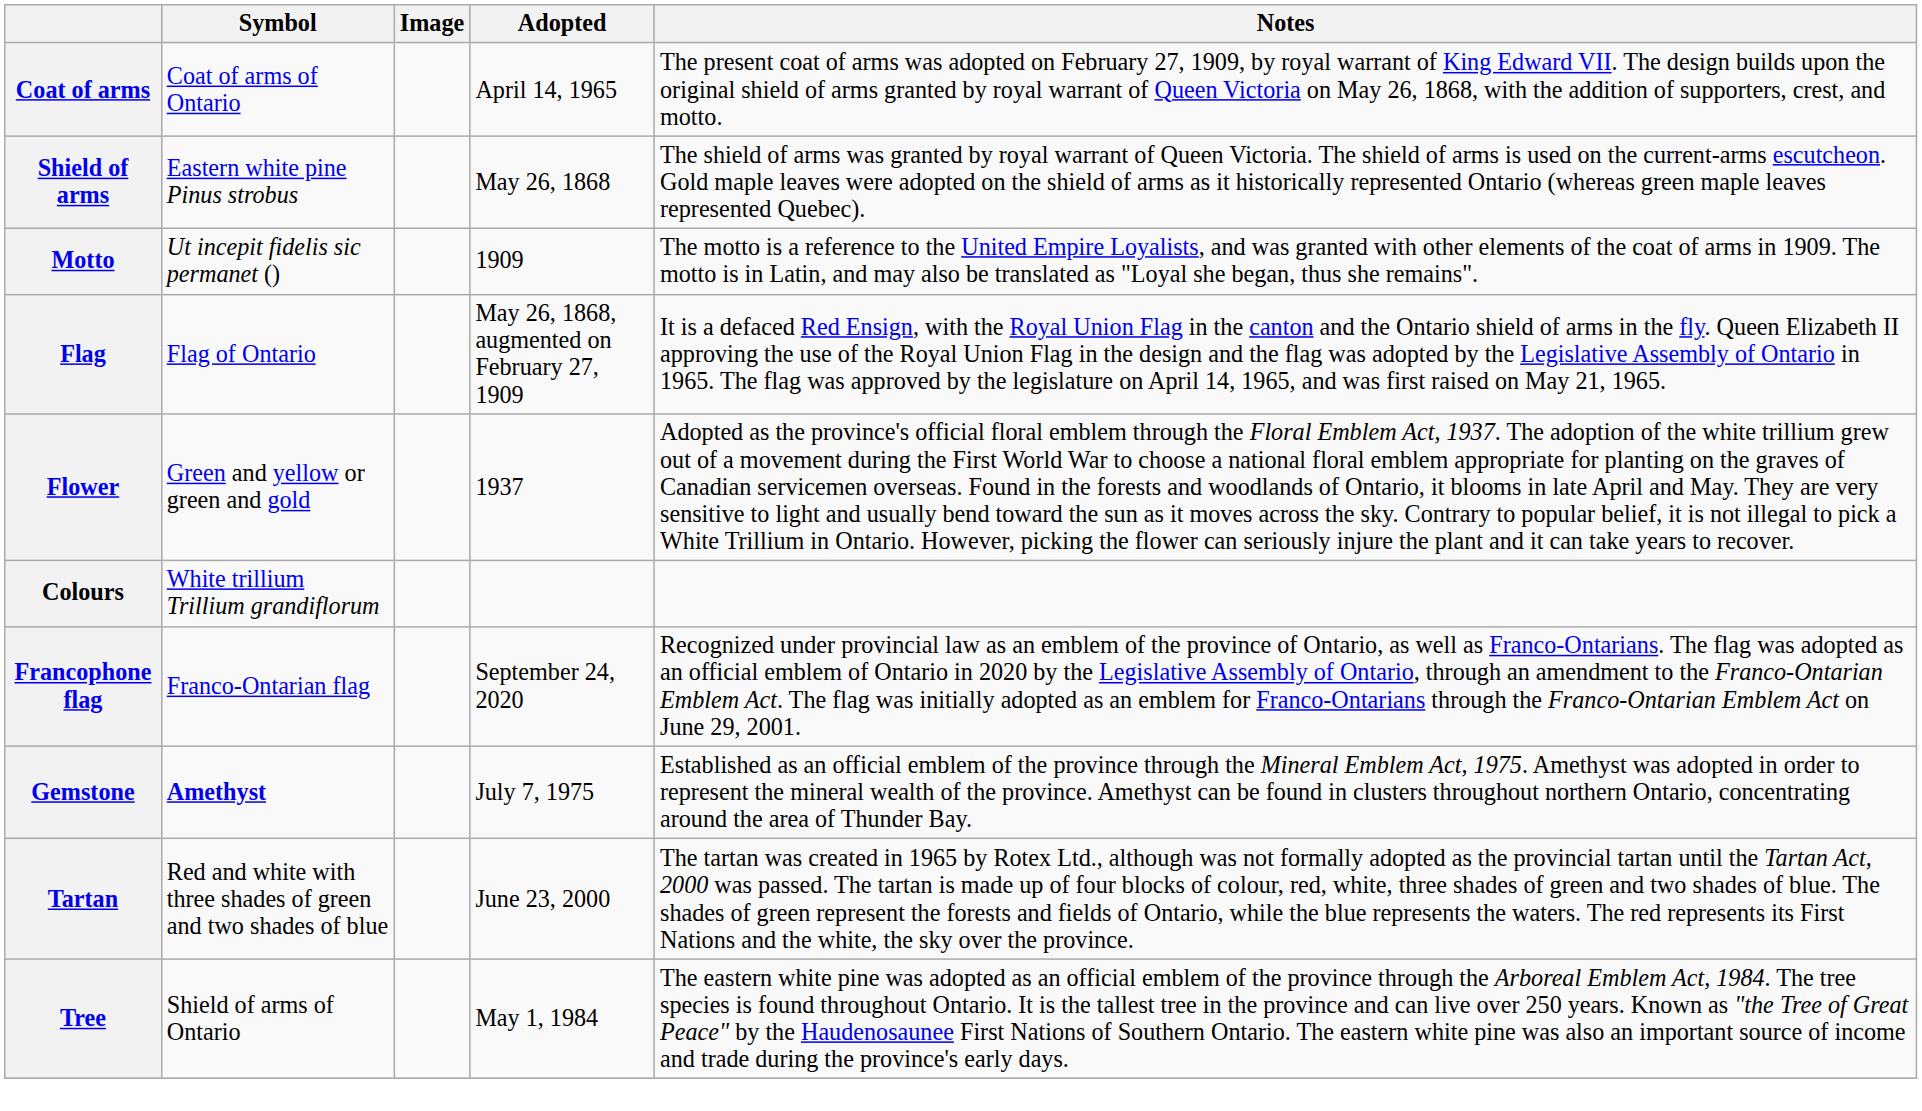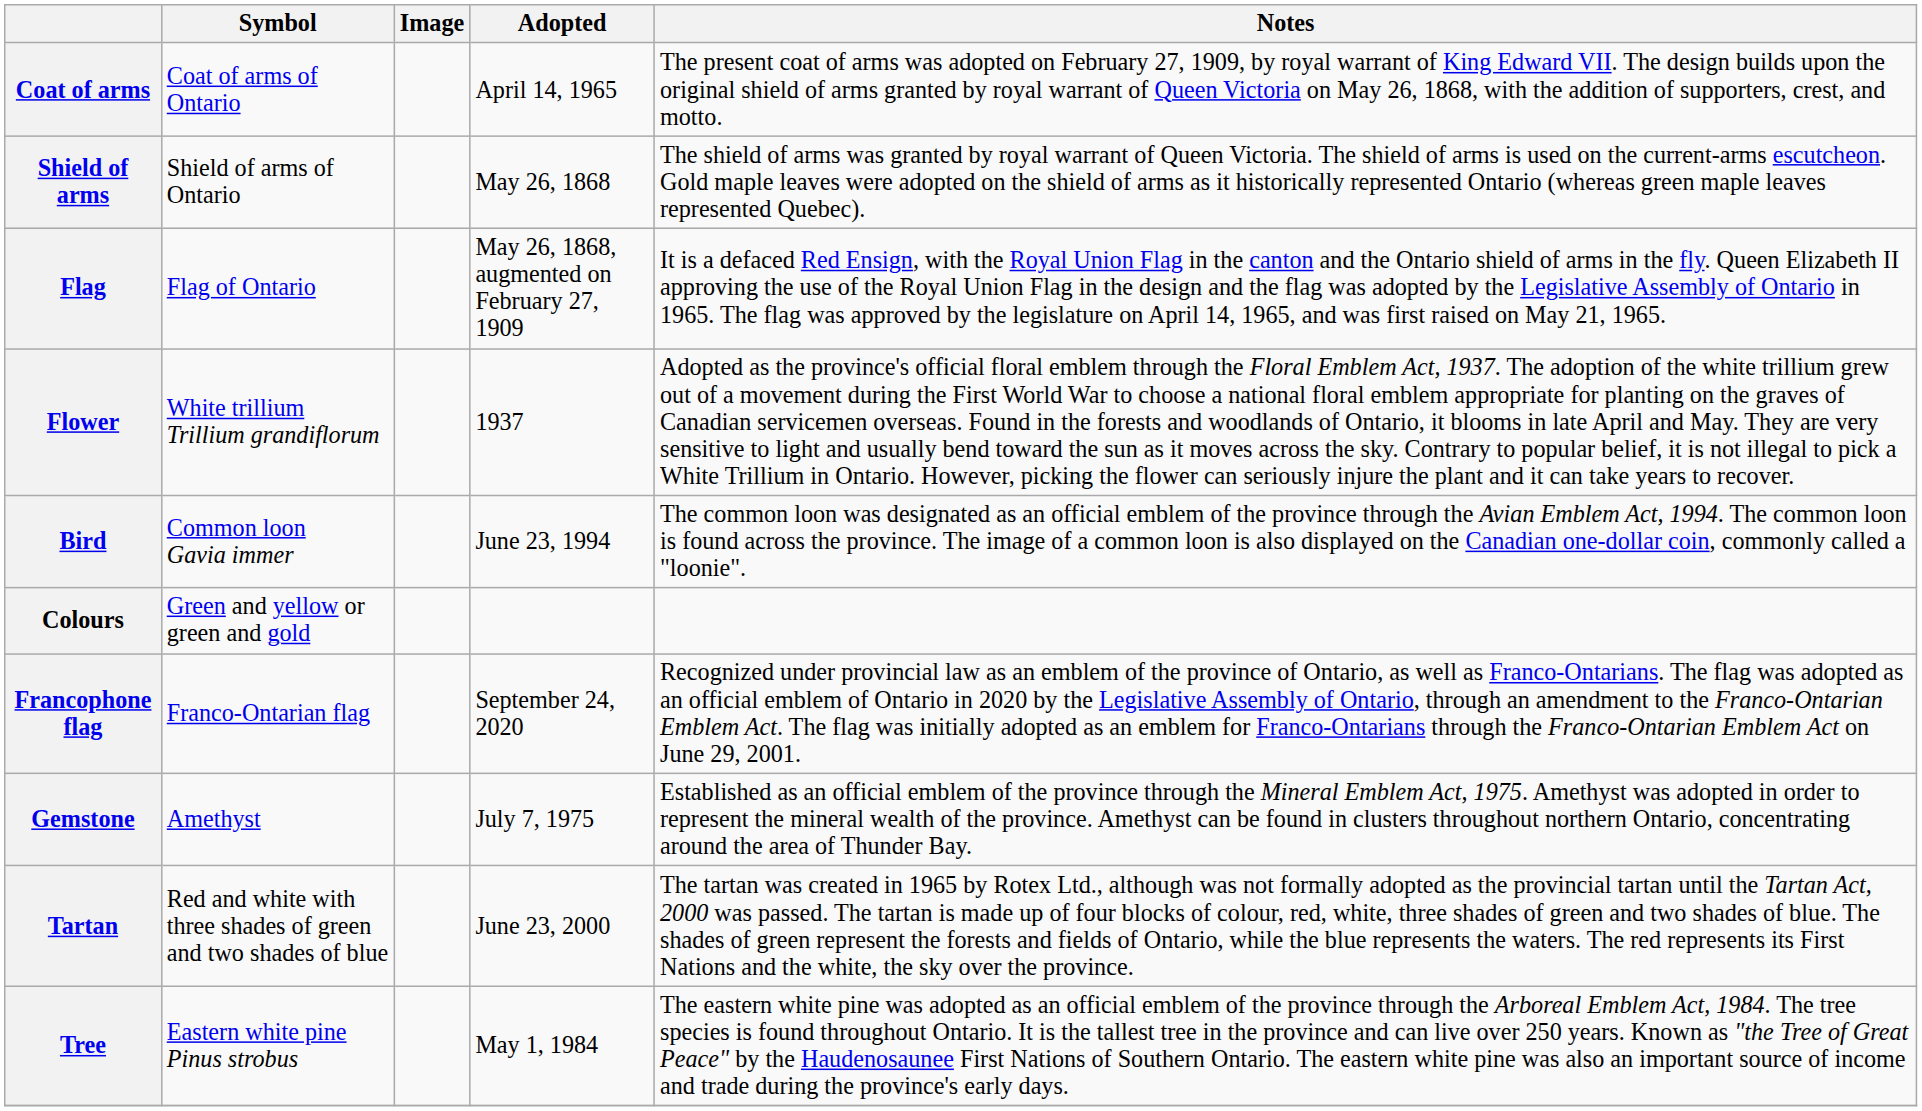Shield of arms | Symbol: Eastern white pine Pinus strobus -> Shield of arms of Ontario
- row: Motto | Ut incepit fidelis sic permanet () | 1909 | The motto is a reference to the United Empire Loyalists, and was granted with other elements of the coat of arms in 1909. The motto is in Latin, and may also be translated as "Loyal she began, thus she remains".
Flower | Symbol: Green and yellow or green and gold -> White trillium Trillium grandiflorum
+ row: Bird | Common loon Gavia immer | June 23, 1994 | The common loon was designated as an official emblem of the province through the Avian Emblem Act, 1994. The common loon is found across the province. The image of a common loon is also displayed on the Canadian one-dollar coin, commonly called a "loonie".
Colours | Symbol: White trillium Trillium grandiflorum -> Green and yellow or green and gold
Gemstone | Symbol: bold -> normal
Tree | Symbol: Shield of arms of Ontario -> Eastern white pine Pinus strobus
